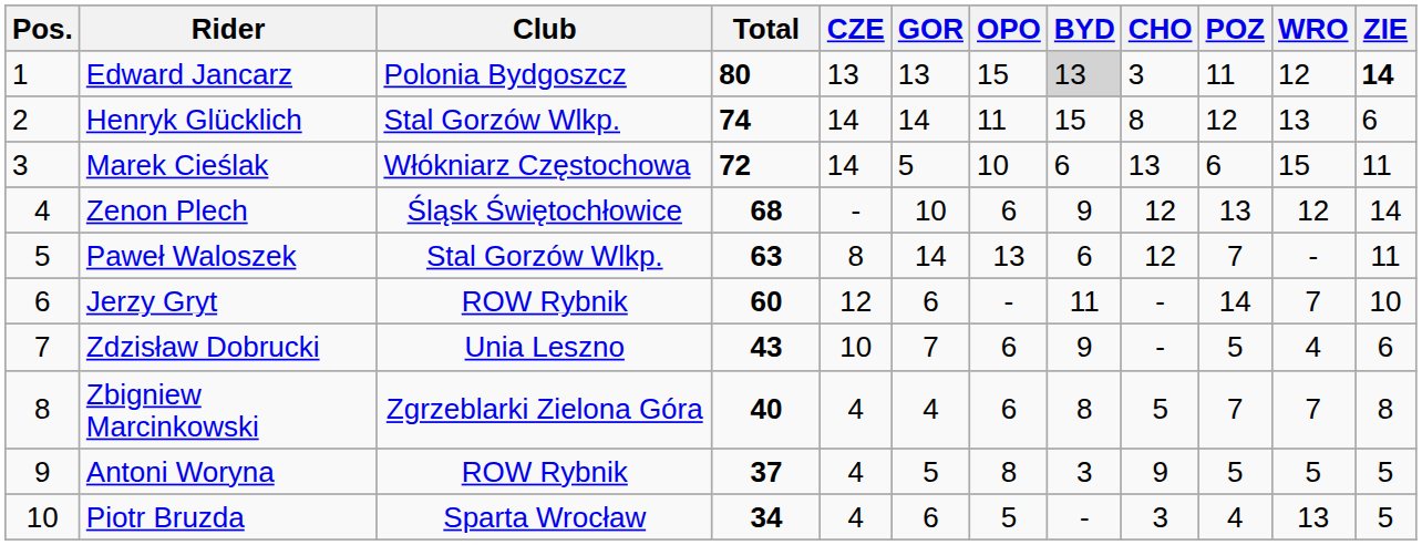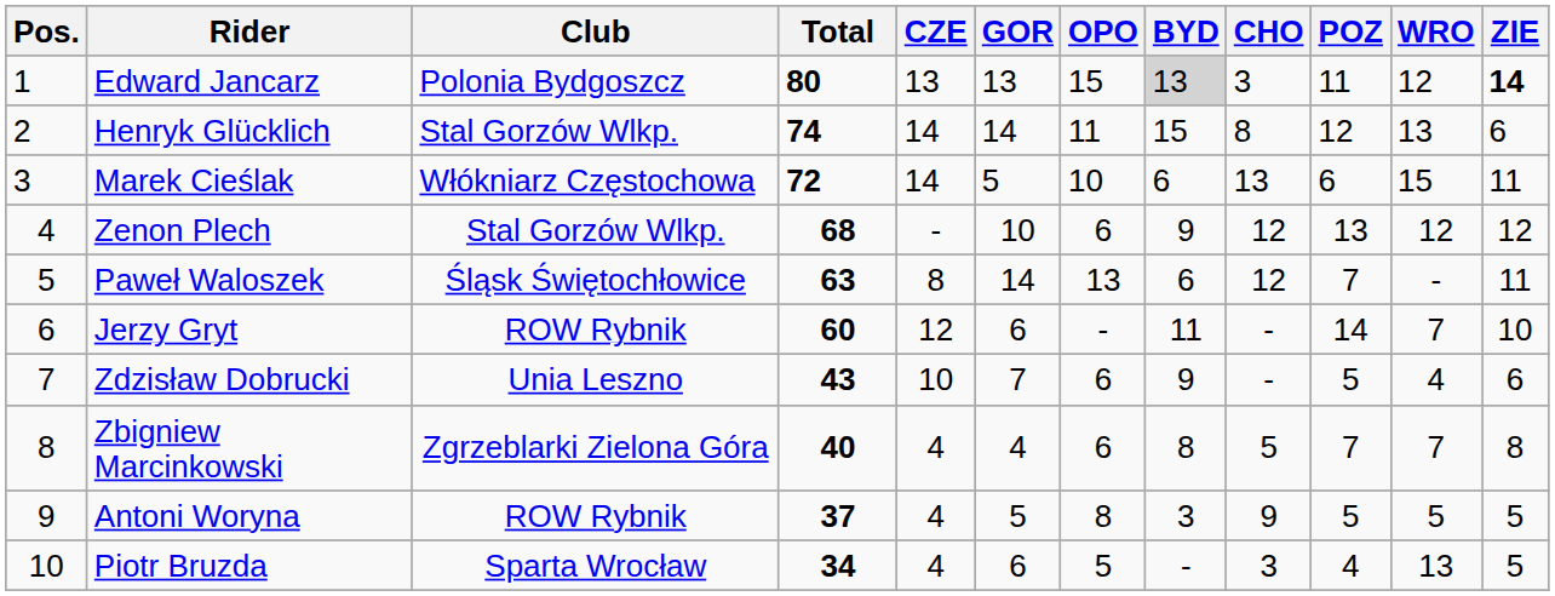Zenon Plech | Club: Śląsk Świętochłowice -> Stal Gorzów Wlkp.
Zenon Plech | ZIE: 14 -> 12
Paweł Waloszek | Club: Stal Gorzów Wlkp. -> Śląsk Świętochłowice
